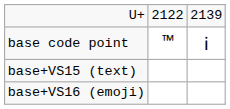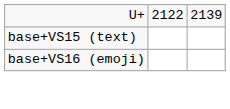- row: base code point | ™ | ℹ
